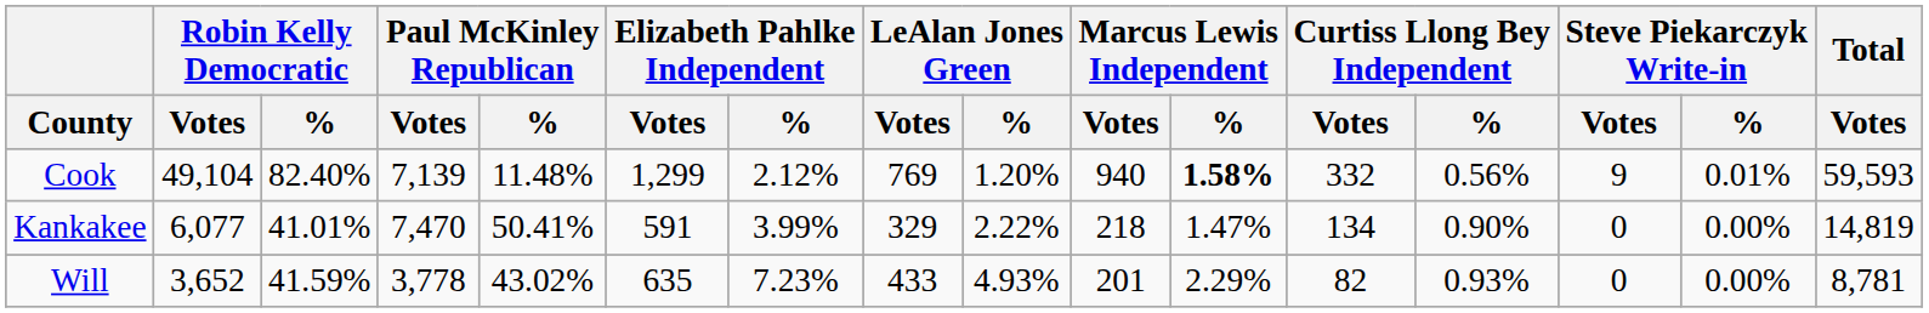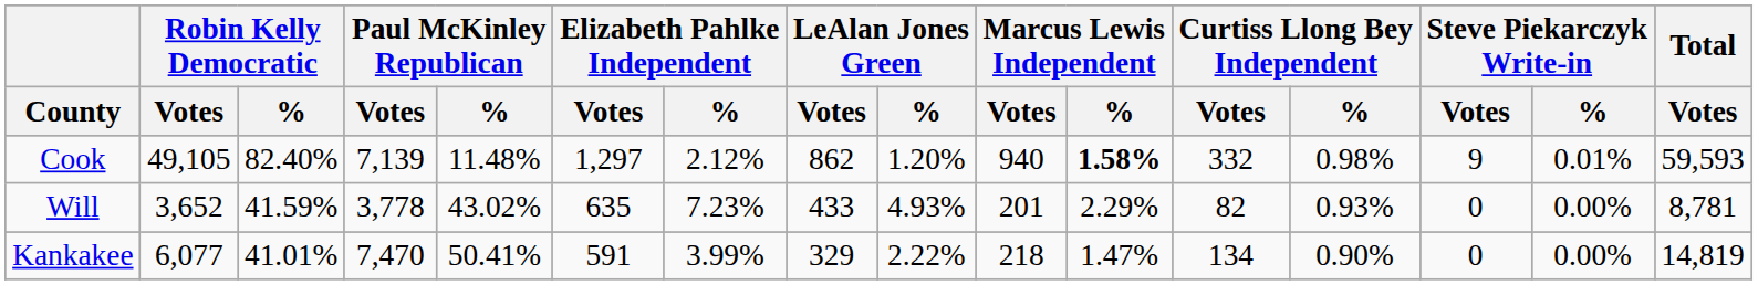Cook | Robin Kelly Democratic / Votes: 49,104 -> 49,105
Cook | Elizabeth Pahlke Independent / Votes: 1,299 -> 1,297
Cook | LeAlan Jones Green / Votes: 769 -> 862
Cook | Curtiss Llong Bey Independent / %: 0.56% -> 0.98%
rows swapped: Kankakee <-> Will
